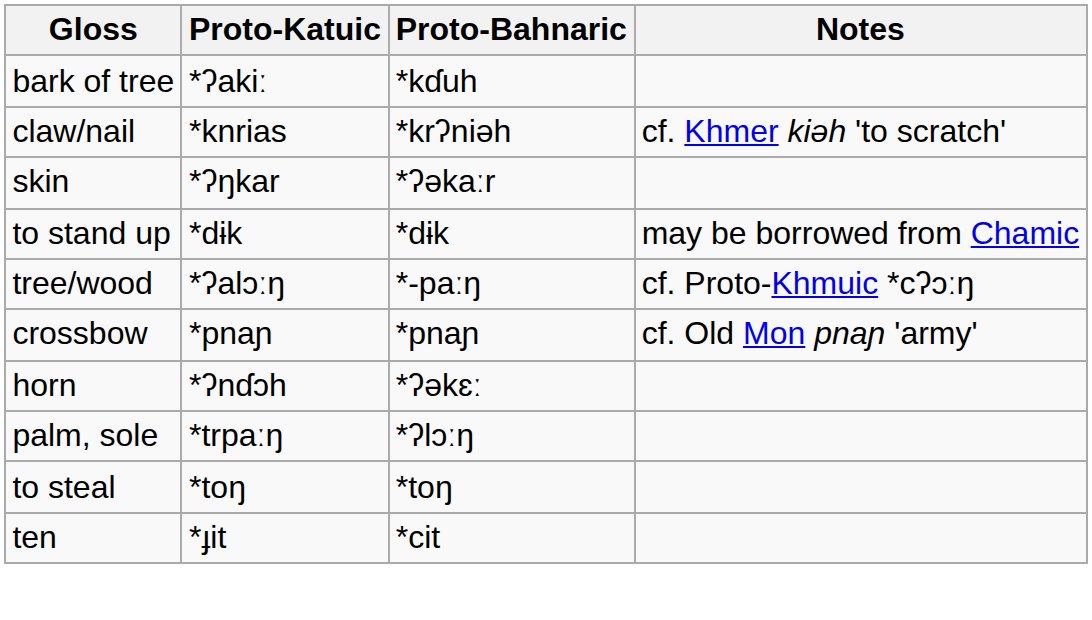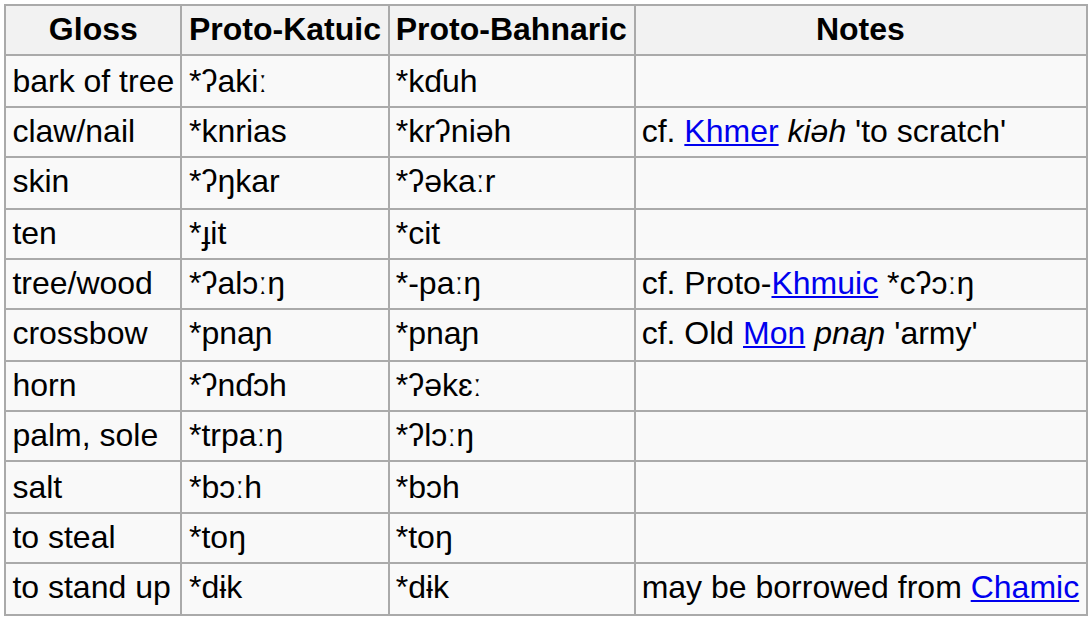rows swapped: to stand up <-> ten
+ row: salt | *bɔːh | *bɔh
